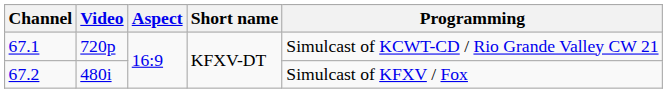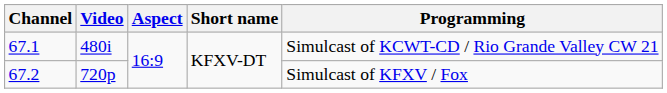67.1 | Video: 720p -> 480i
67.2 | Video: 480i -> 720p
